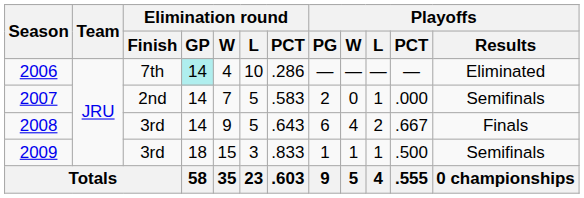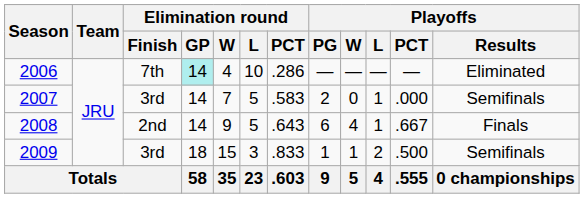2007 | Elimination round / Finish: 2nd -> 3rd
2008 | Elimination round / Finish: 3rd -> 2nd
2008 | Playoffs / L: 2 -> 1
2009 | Playoffs / L: 1 -> 2
